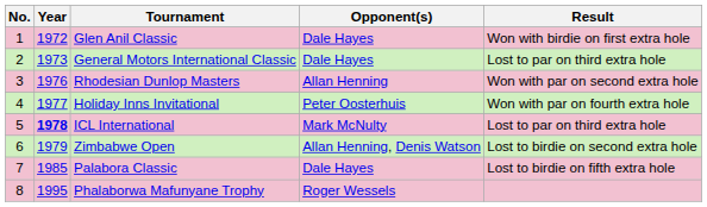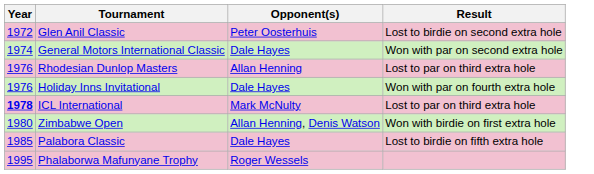- column: No. | 1 | 2 | 3 | 4 | 5 | 6 | 7 | 8
Glen Anil Classic | Opponent(s): Dale Hayes -> Peter Oosterhuis
Glen Anil Classic | Result: Won with birdie on first extra hole -> Lost to birdie on second extra hole
General Motors International Classic | Year: 1973 -> 1974
General Motors International Classic | Result: Lost to par on third extra hole -> Won with par on second extra hole
Rhodesian Dunlop Masters | Result: Won with par on second extra hole -> Lost to par on third extra hole
Holiday Inns Invitational | Year: 1977 -> 1976
Holiday Inns Invitational | Opponent(s): Peter Oosterhuis -> Dale Hayes
Zimbabwe Open | Year: 1979 -> 1980
Zimbabwe Open | Result: Lost to birdie on second extra hole -> Won with birdie on first extra hole
